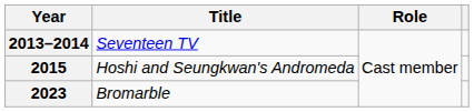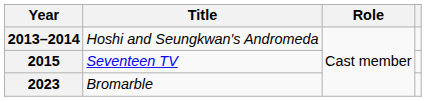2013–2014 | Title: Seventeen TV -> Hoshi and Seungkwan's Andromeda
2015 | Title: Hoshi and Seungkwan's Andromeda -> Seventeen TV
